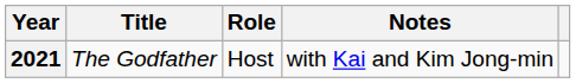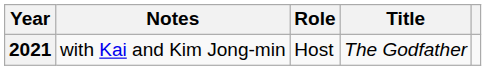columns swapped: Title <-> Notes
